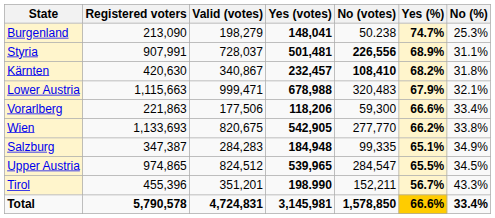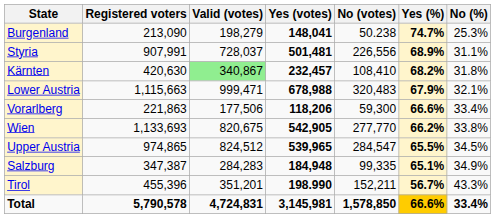Styria | No (votes): bold -> normal
Kärnten | Valid (votes): no background -> lightgreen background
Kärnten | No (votes): bold -> normal
rows swapped: Upper Austria <-> Salzburg
